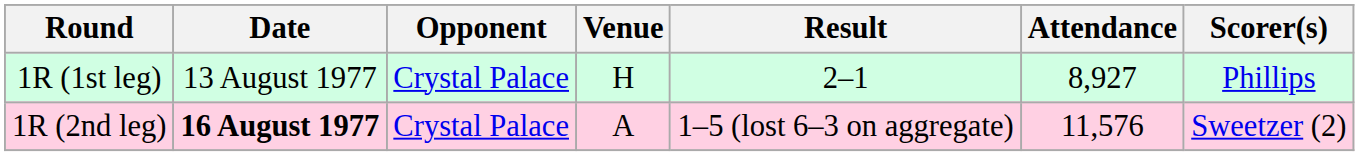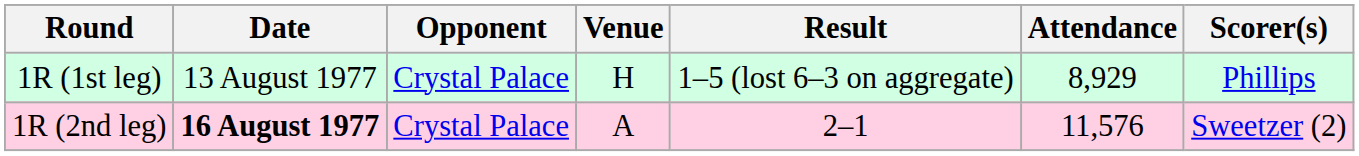1R (1st leg) | Result: 2–1 -> 1–5 (lost 6–3 on aggregate)
1R (1st leg) | Attendance: 8,927 -> 8,929
1R (2nd leg) | Result: 1–5 (lost 6–3 on aggregate) -> 2–1
